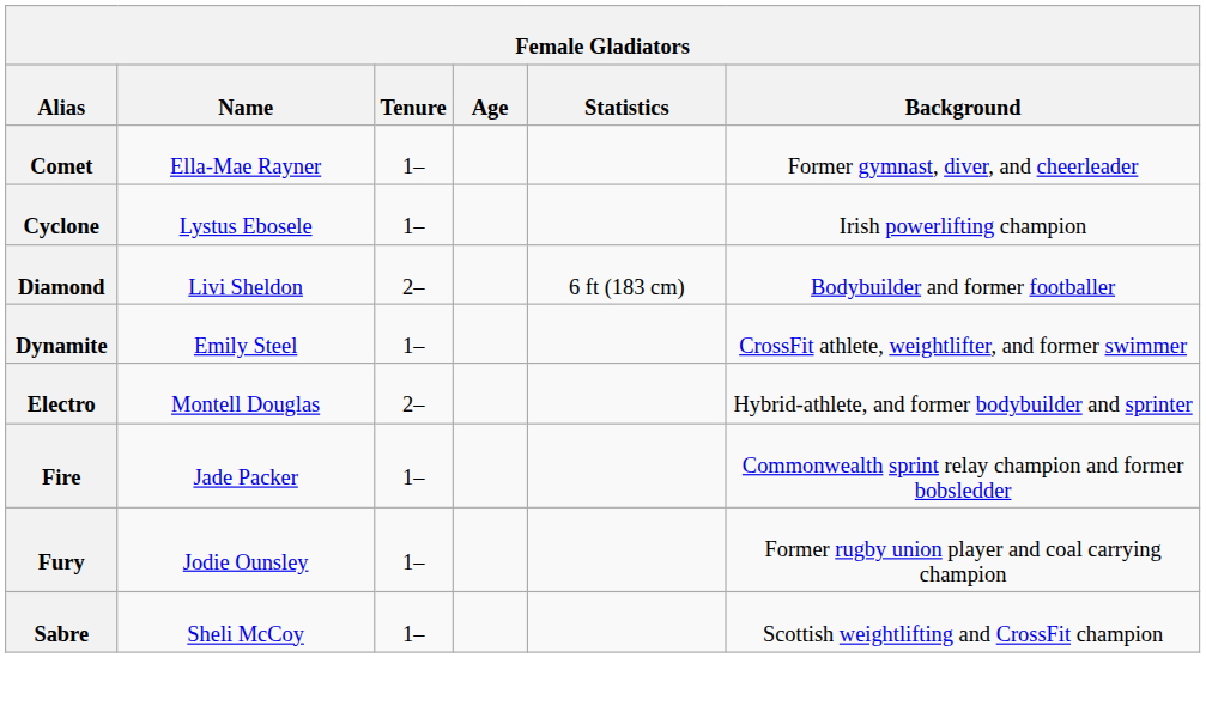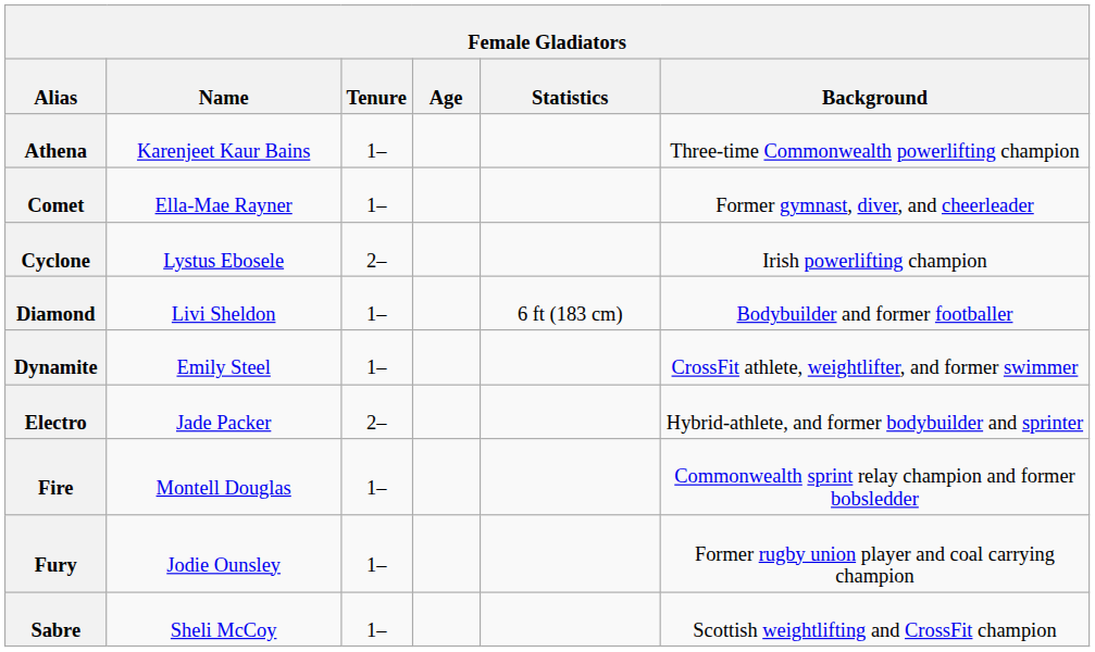+ row: Athena | Karenjeet Kaur Bains | 1– | Three-time Commonwealth powerlifting champion
Cyclone | Tenure: 1– -> 2–
Diamond | Tenure: 2– -> 1–
Electro | Name: Montell Douglas -> Jade Packer
Fire | Name: Jade Packer -> Montell Douglas
